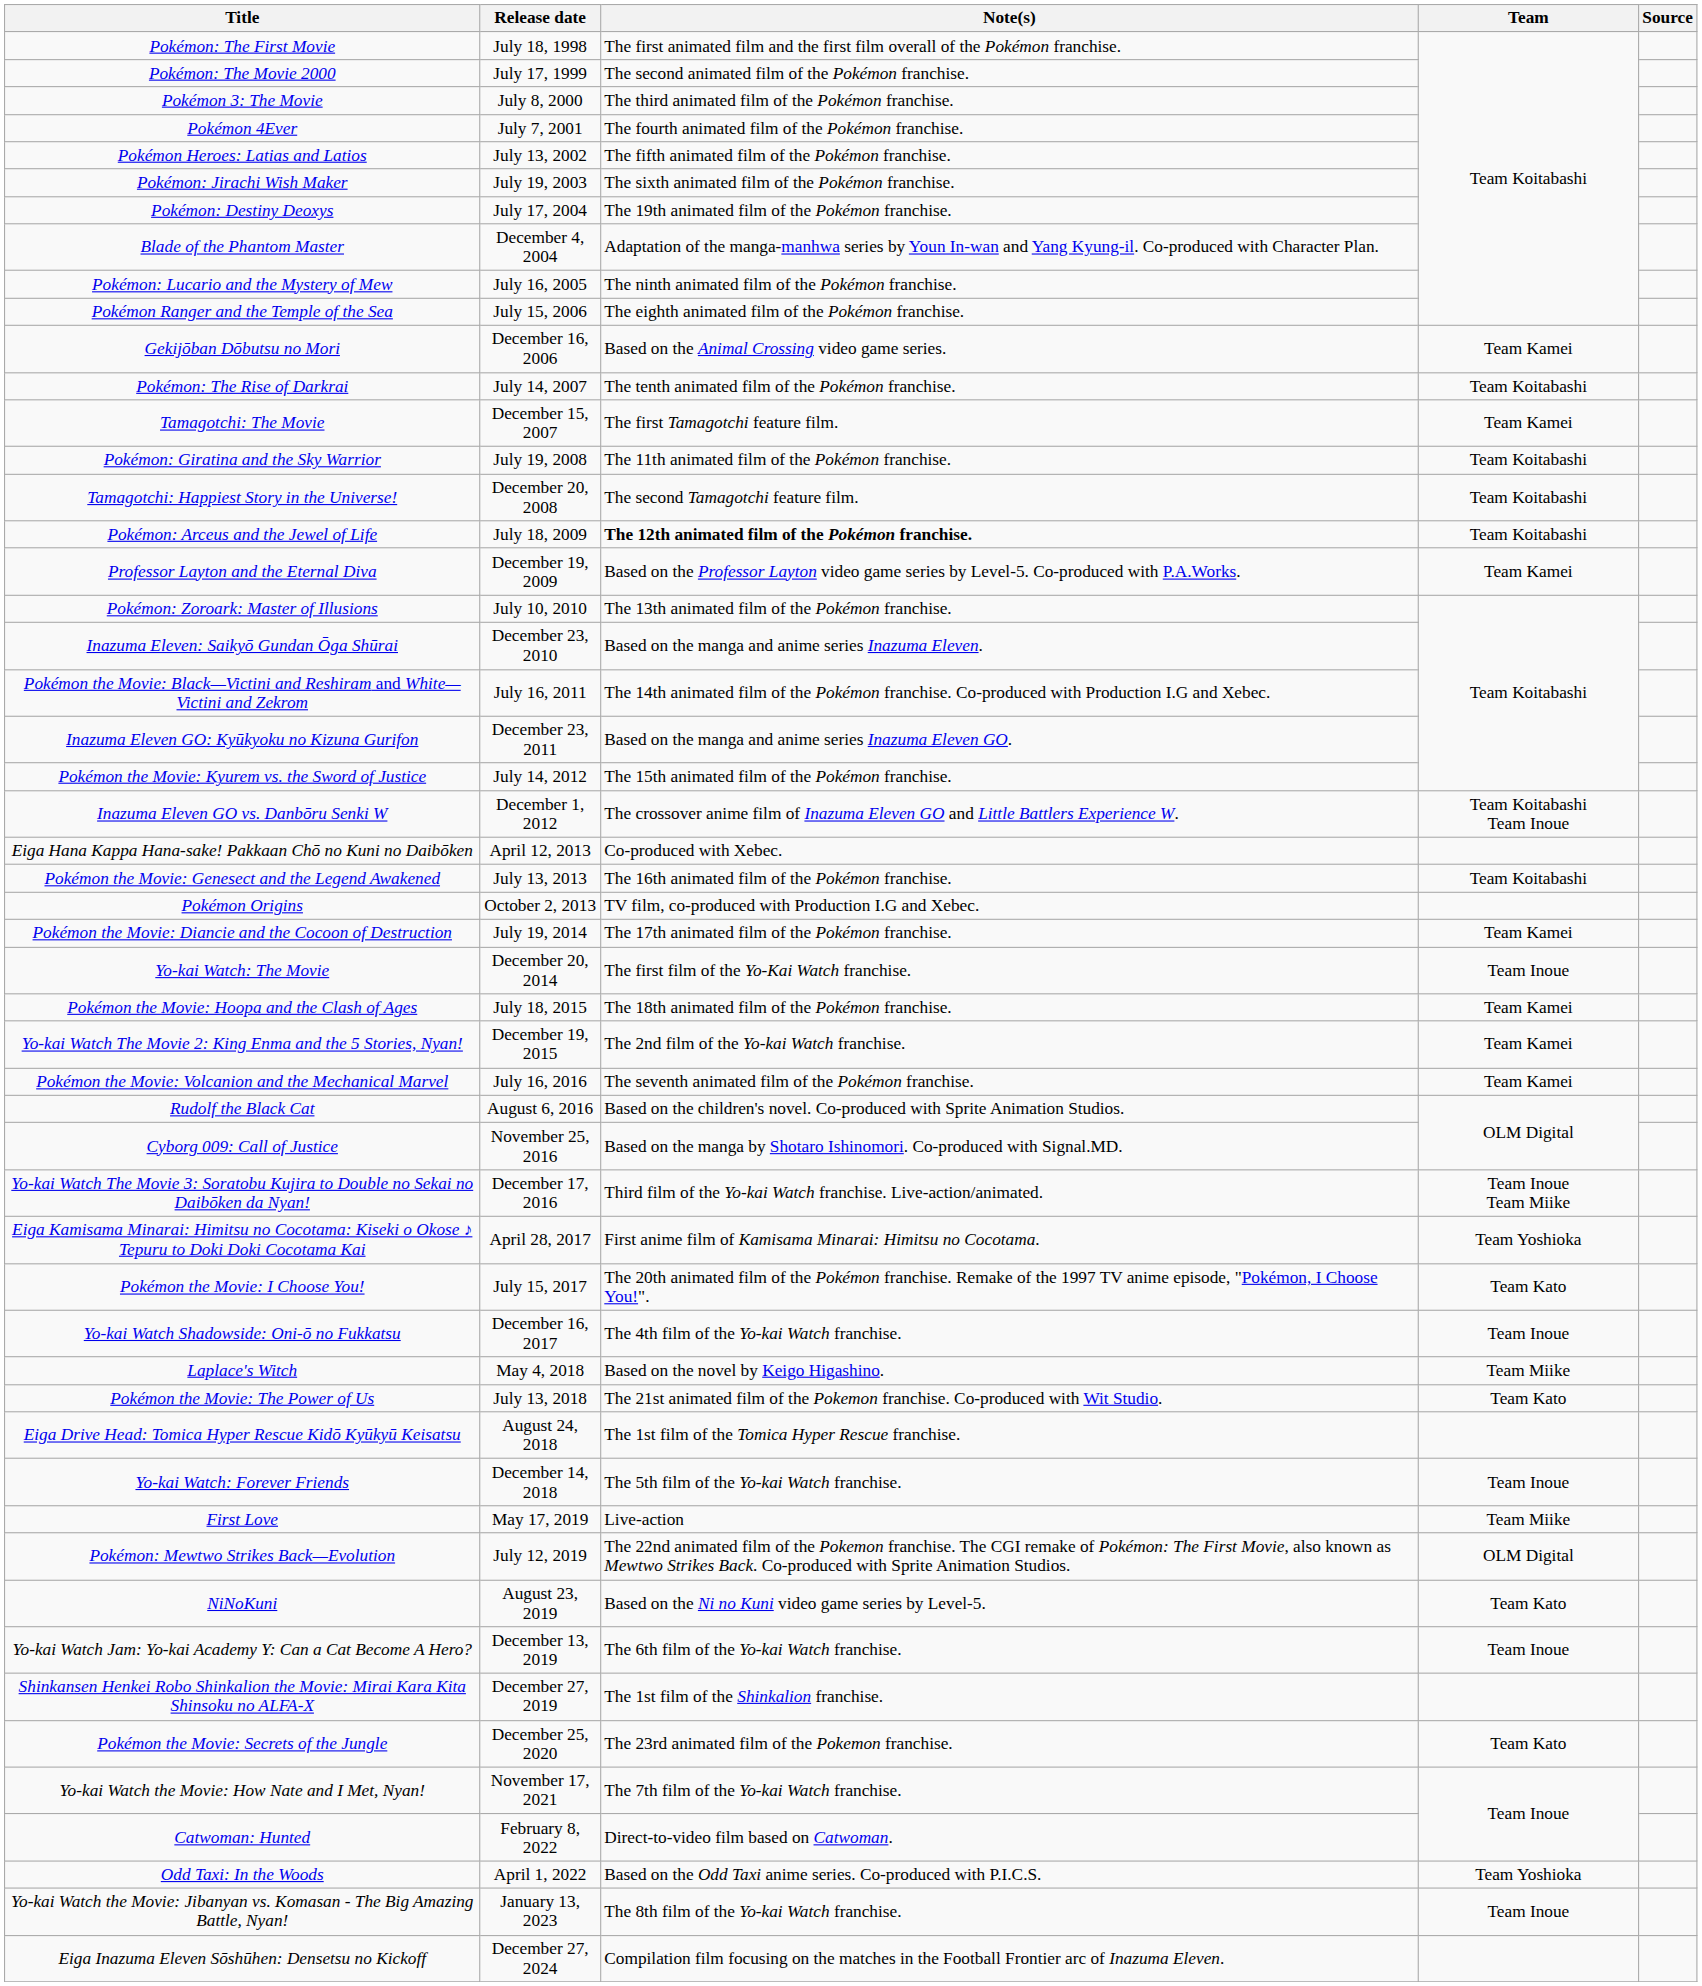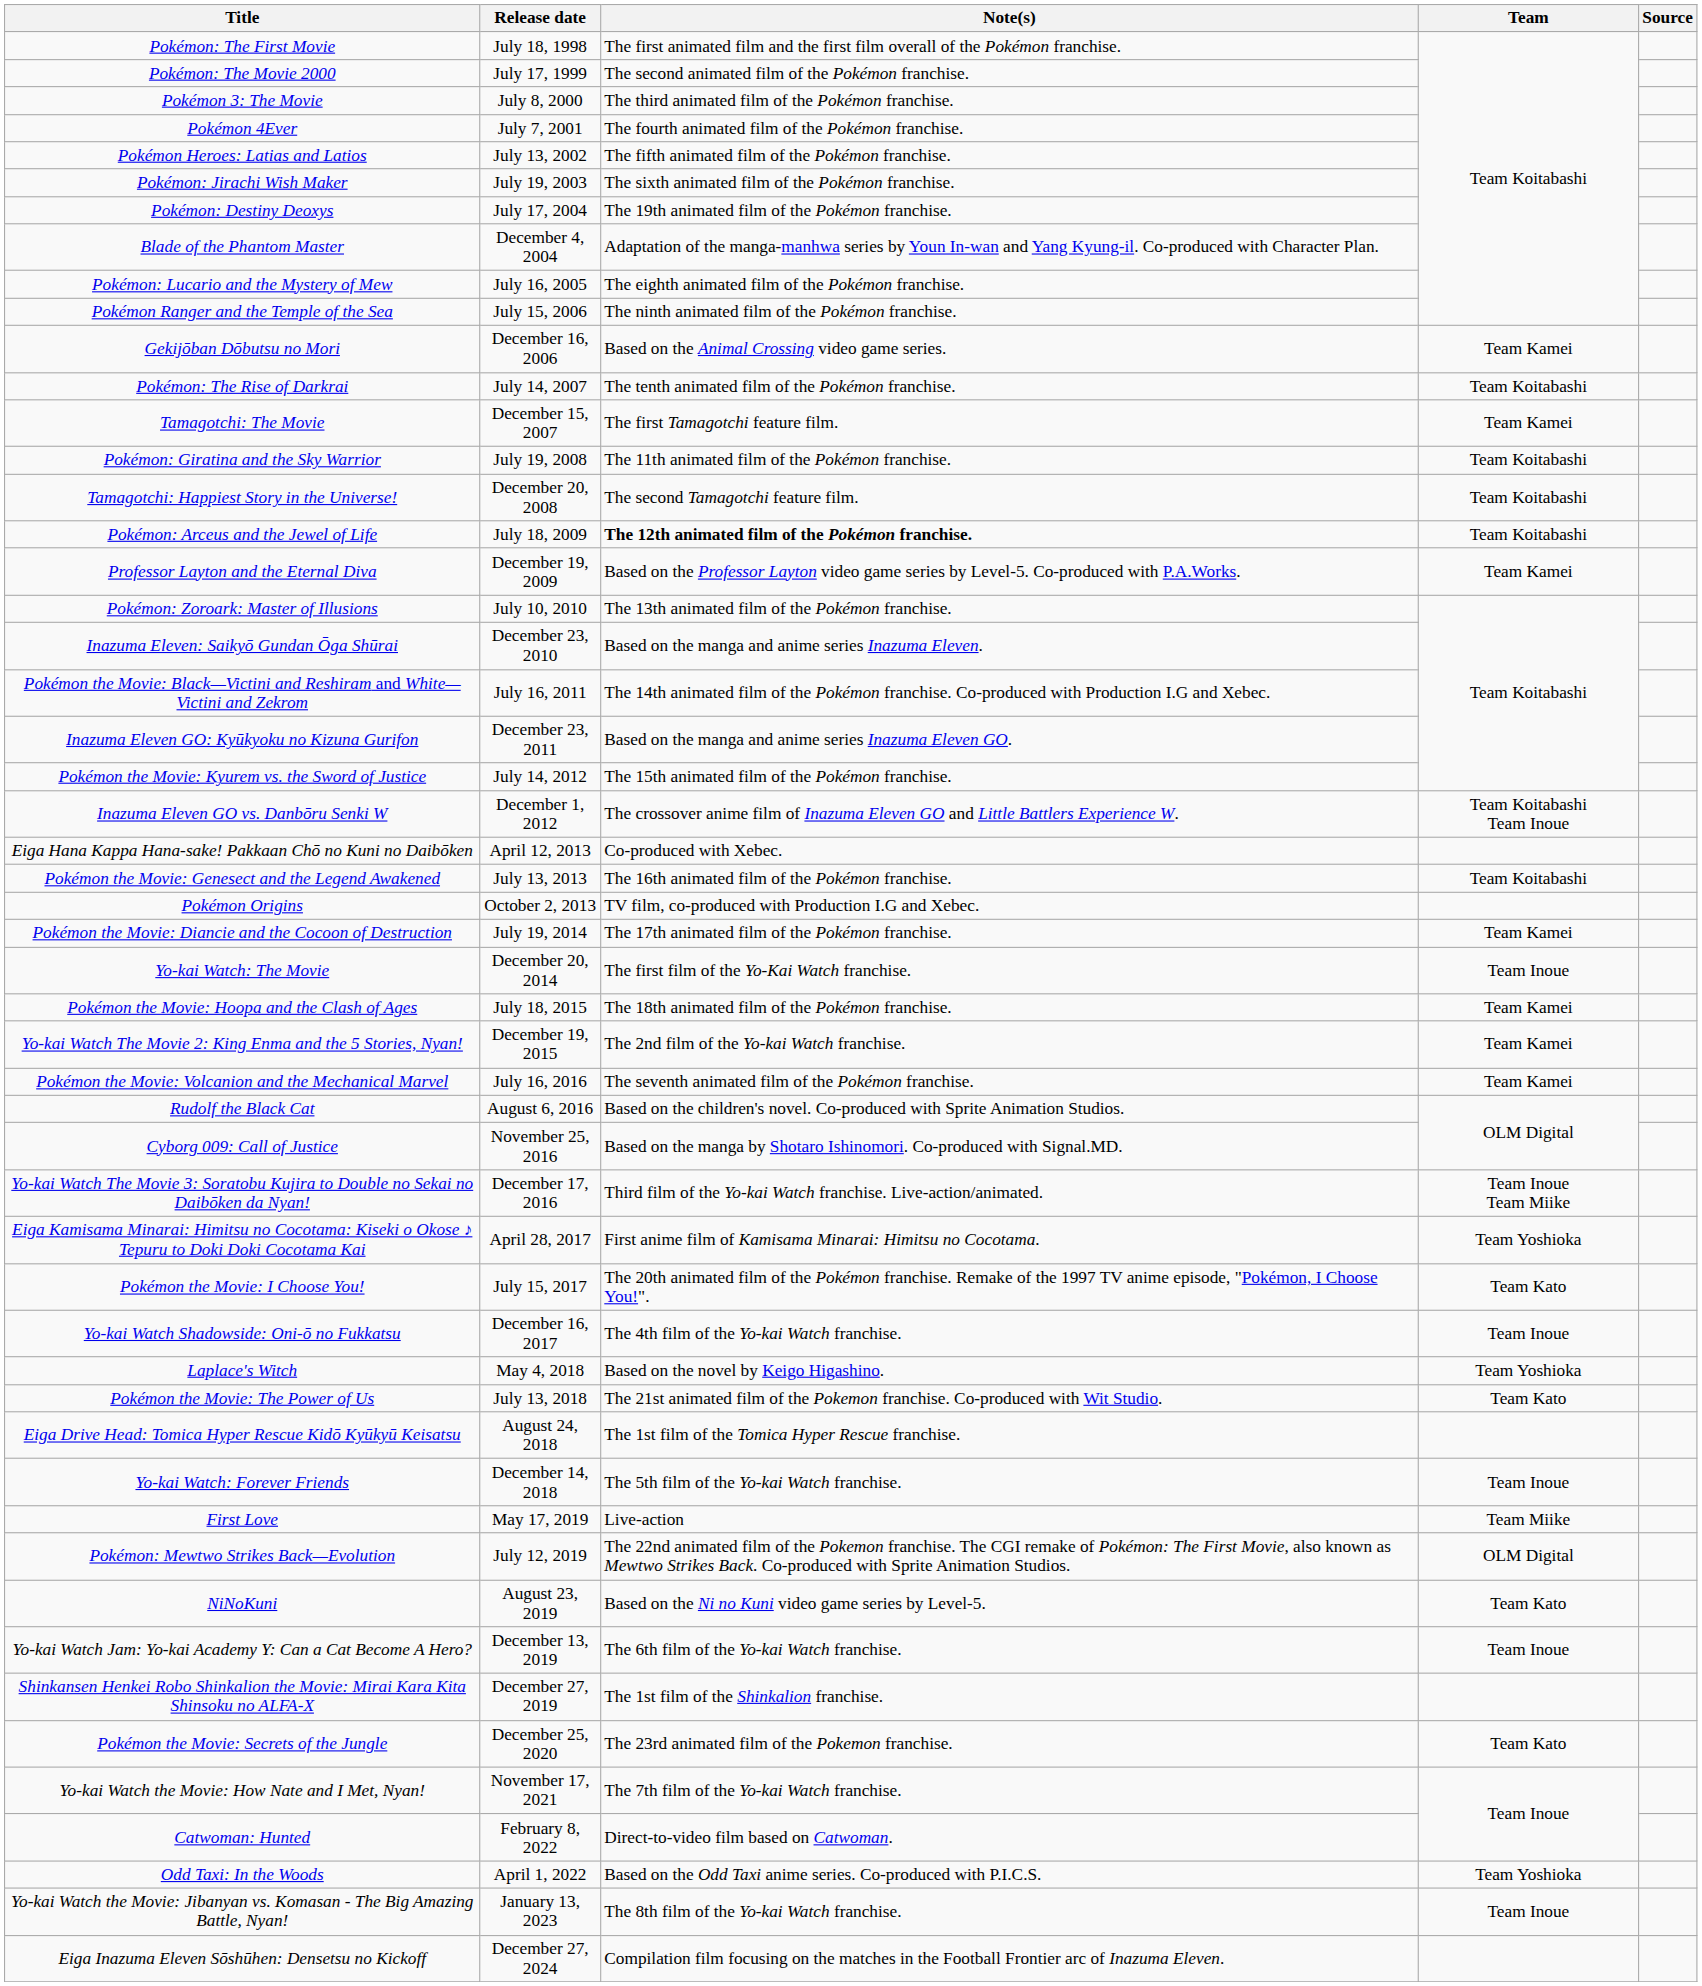Pokémon: Lucario and the Mystery of Mew | Note(s): The ninth animated film of the Pokémon franchise. -> The eighth animated film of the Pokémon franchise.
Pokémon Ranger and the Temple of the Sea | Note(s): The eighth animated film of the Pokémon franchise. -> The ninth animated film of the Pokémon franchise.
Laplace's Witch | Team: Team Miike -> Team Yoshioka
